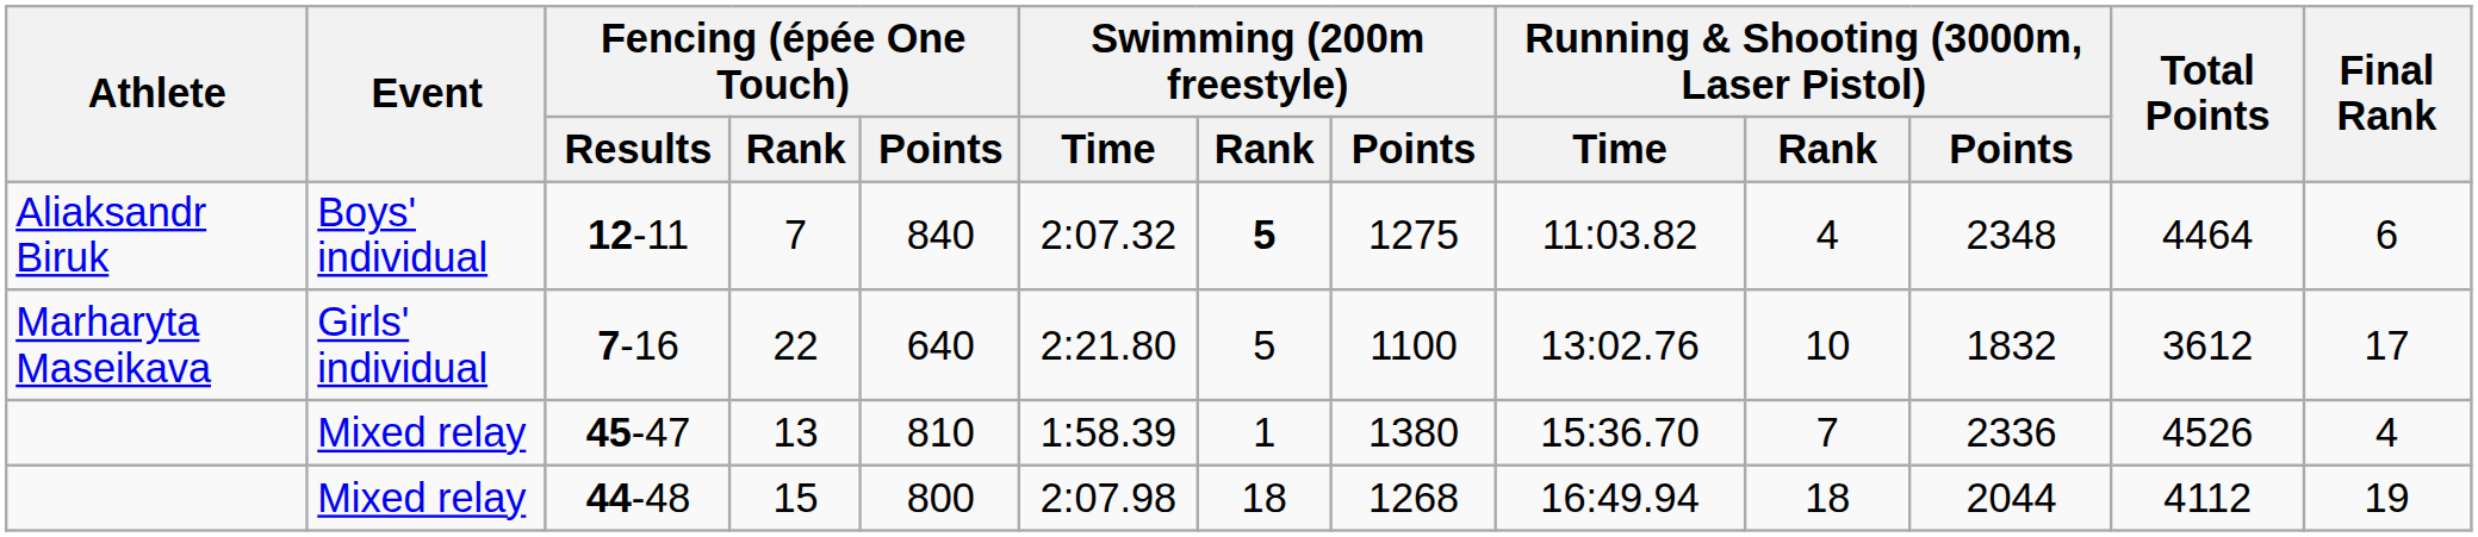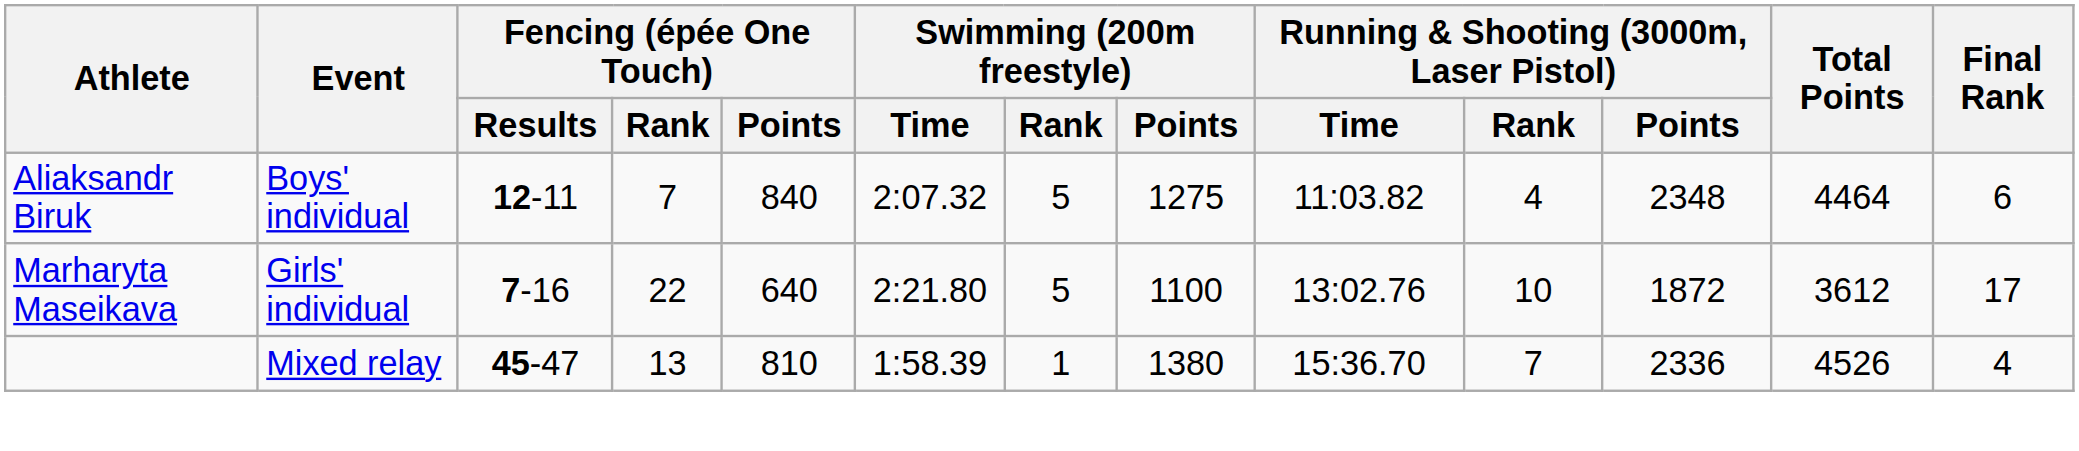12-11 | Swimming (200m freestyle) / Rank: bold -> normal
7-16 | Running & Shooting (3000m, Laser Pistol) / Points: 1832 -> 1872
- row: Mixed relay | 44-48 | 15 | 800 | 2:07.98 | 18 | 1268 | 16:49.94 | 18 | 2044 | 4112 | 19
